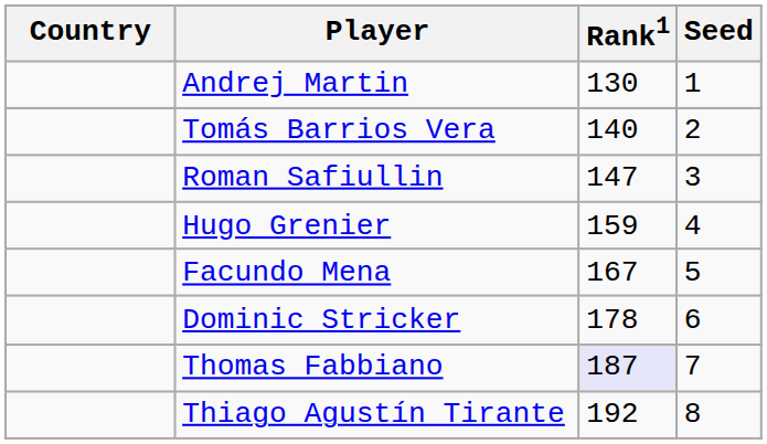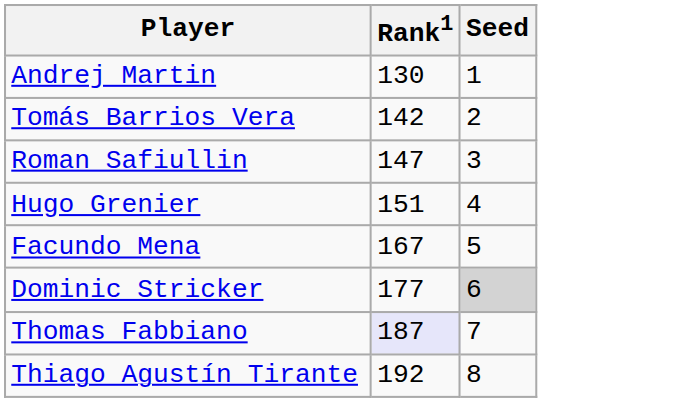- column: Country
Tomás Barrios Vera | Rank1: 140 -> 142
Hugo Grenier | Rank1: 159 -> 151
Dominic Stricker | Rank1: 178 -> 177
Dominic Stricker | Seed: no background -> lightgrey background
